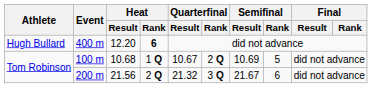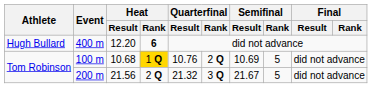100 m | Heat / Rank: no background -> gold background
100 m | Quarterfinal / Result: 10.67 -> 10.76
200 m | Semifinal / Rank: 6 -> 5
